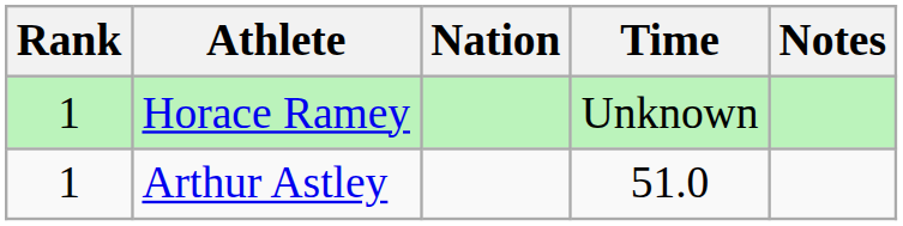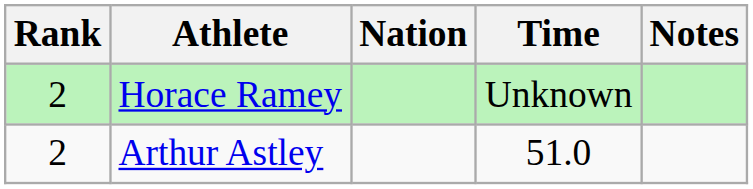Horace Ramey | Rank: 1 -> 2
Arthur Astley | Rank: 1 -> 2
